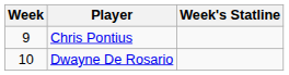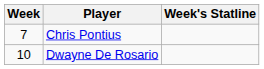Chris Pontius | Week: 9 -> 7
